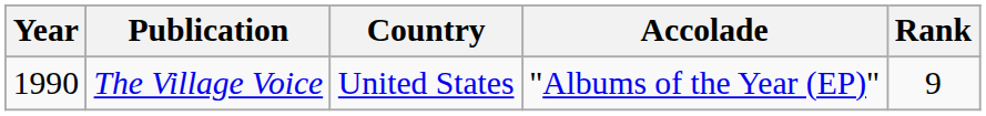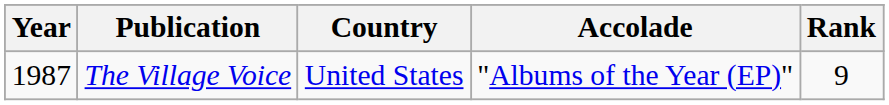The Village Voice | Year: 1990 -> 1987
